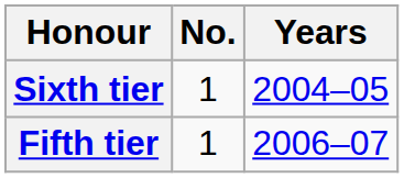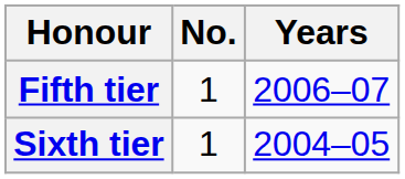rows swapped: Fifth tier <-> Sixth tier
